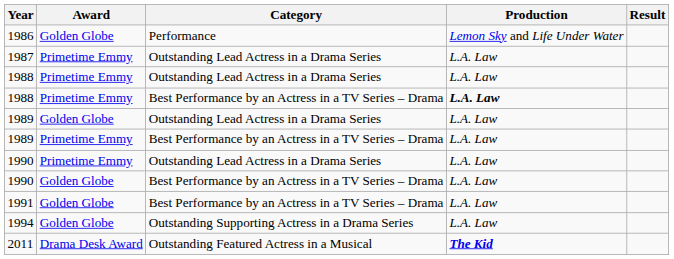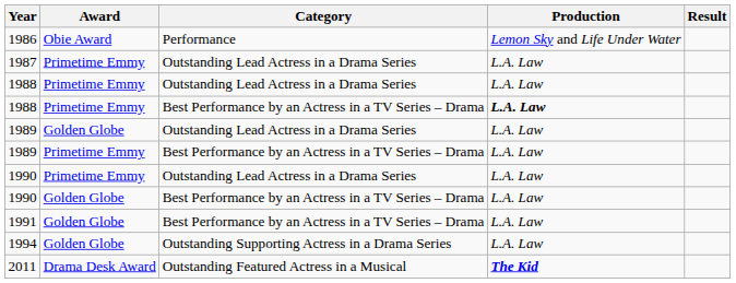1986 | Award: Golden Globe -> Obie Award
